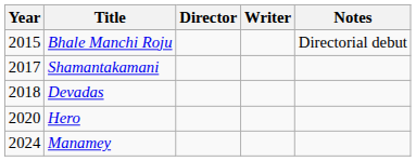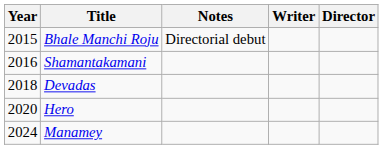columns swapped: Director <-> Notes
Shamantakamani | Year: 2017 -> 2016
